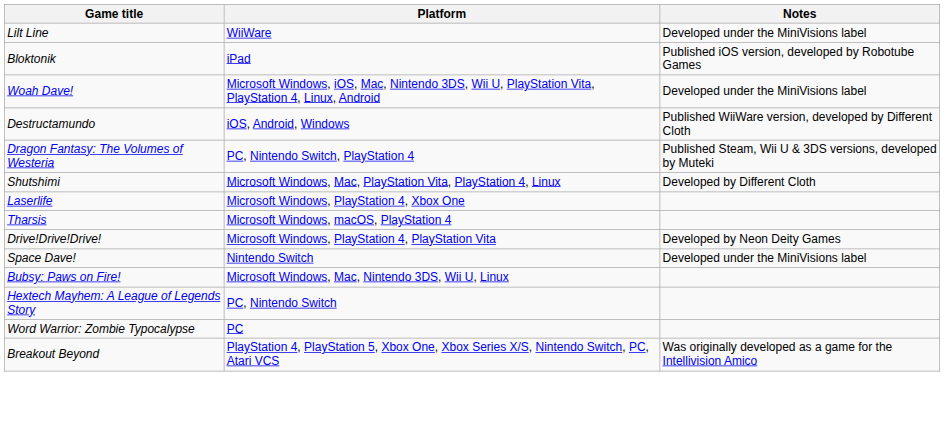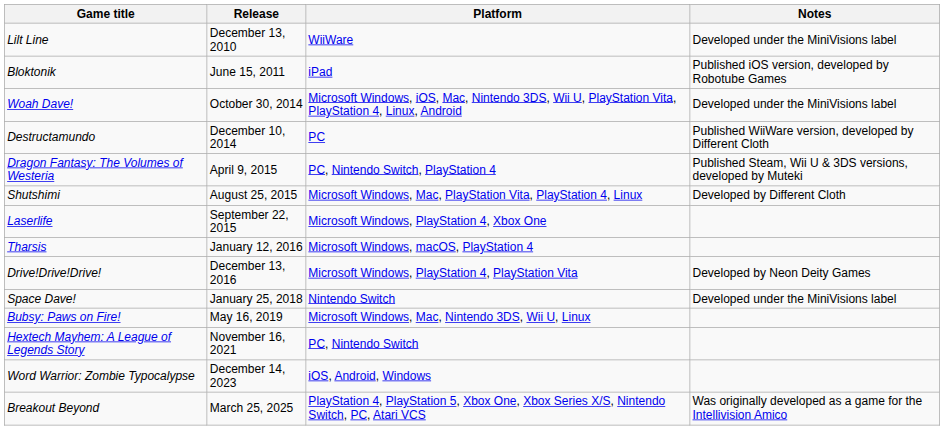+ column: Release | December 13, 2010 | June 15, 2011 | October 30, 2014 | December 10, 2014 | April 9, 2015 | August 25, 2015 | September 22, 2015 | January 12, 2016 | December 13, 2016 | January 25, 2018 | May 16, 2019 | November 16, 2021 | December 14, 2023 | March 25, 2025
Destructamundo | Platform: iOS, Android, Windows -> PC
Word Warrior: Zombie Typocalypse | Platform: PC -> iOS, Android, Windows
